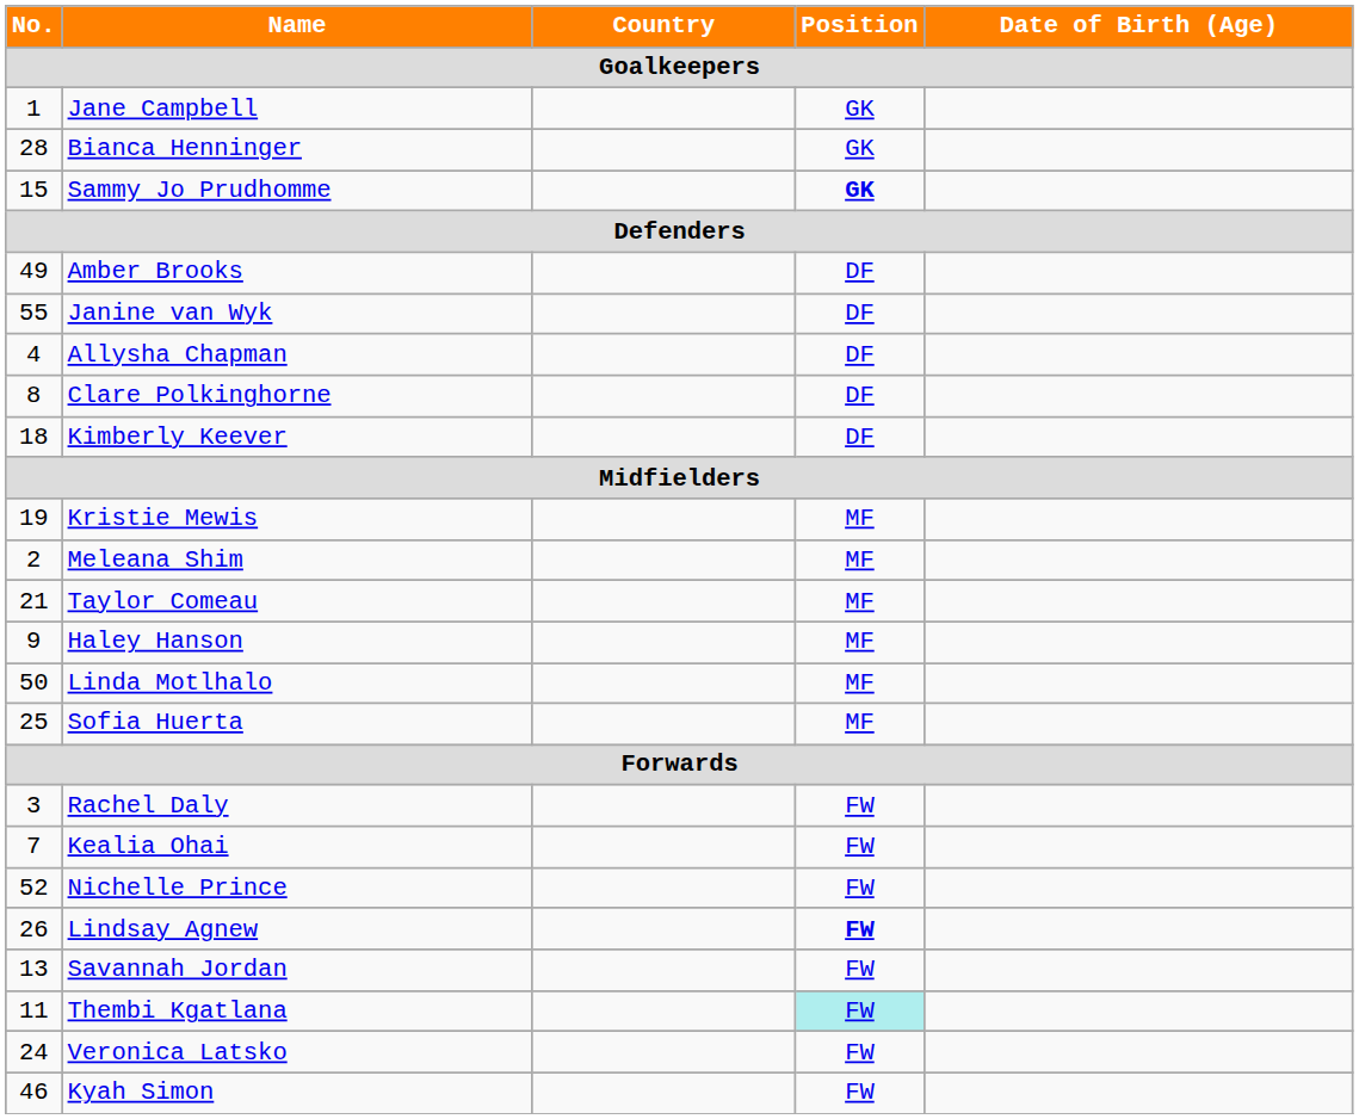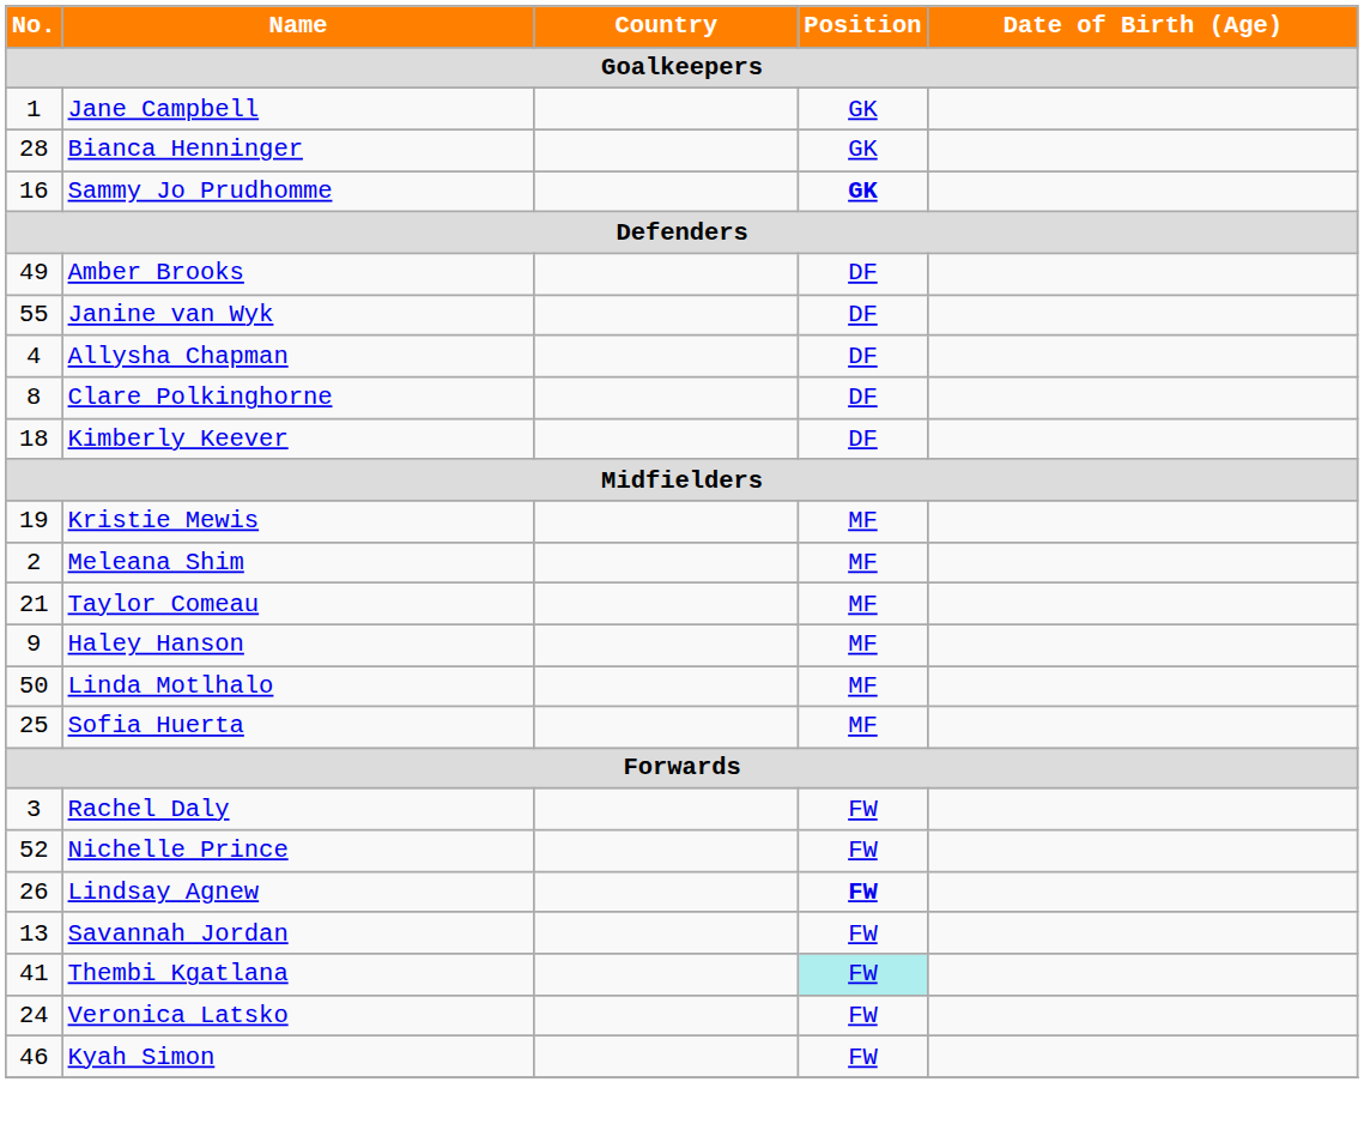Sammy Jo Prudhomme | No.: 15 -> 16
- row: 7 | Kealia Ohai | FW
Thembi Kgatlana | No.: 11 -> 41
